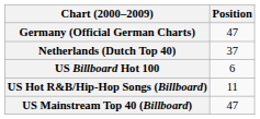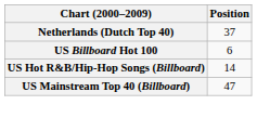- row: Germany (Official German Charts) | 47
US Hot R&B/Hip-Hop Songs (Billboard) | Position: 11 -> 14
